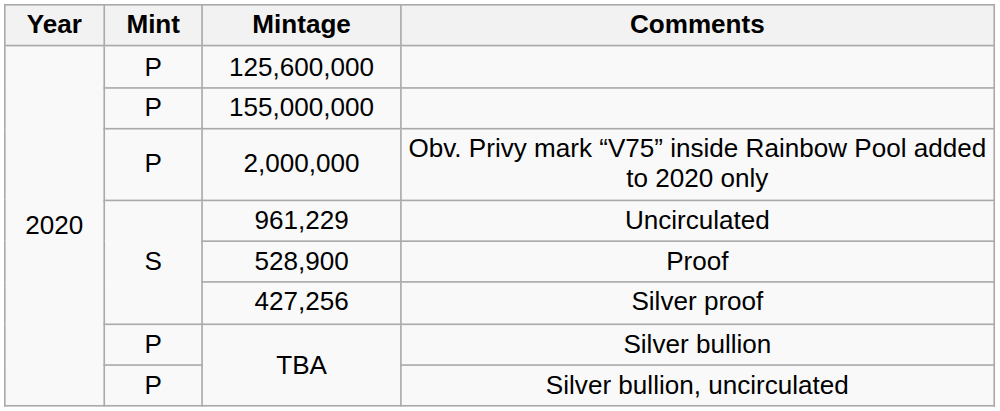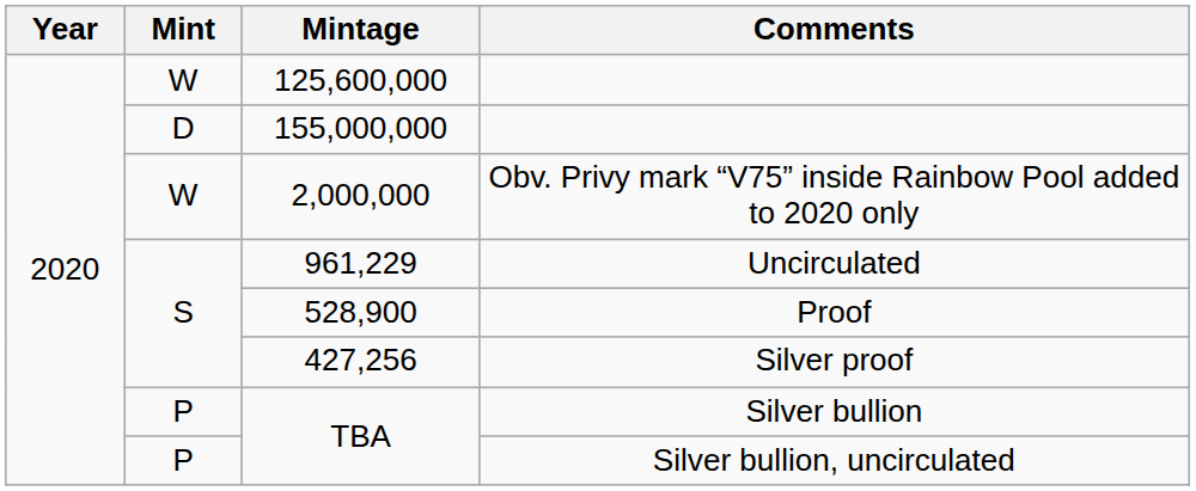125,600,000 | Mint: P -> W
155,000,000 | Mint: P -> D
2,000,000 | Mint: P -> W
